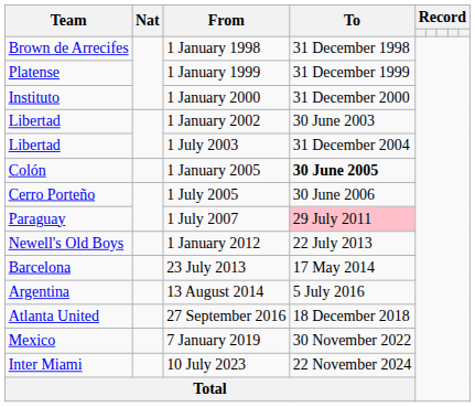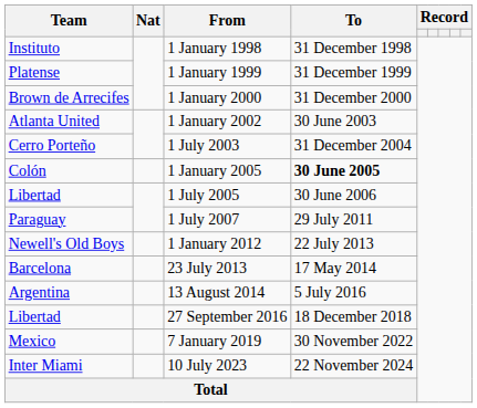1 January 1998 | Team: Brown de Arrecifes -> Instituto
1 January 2000 | Team: Instituto -> Brown de Arrecifes
1 January 2002 | Team: Libertad -> Atlanta United
1 July 2003 | Team: Libertad -> Cerro Porteño
1 July 2005 | Team: Cerro Porteño -> Libertad
1 July 2007 | To: pink background -> no background
27 September 2016 | Team: Atlanta United -> Libertad
